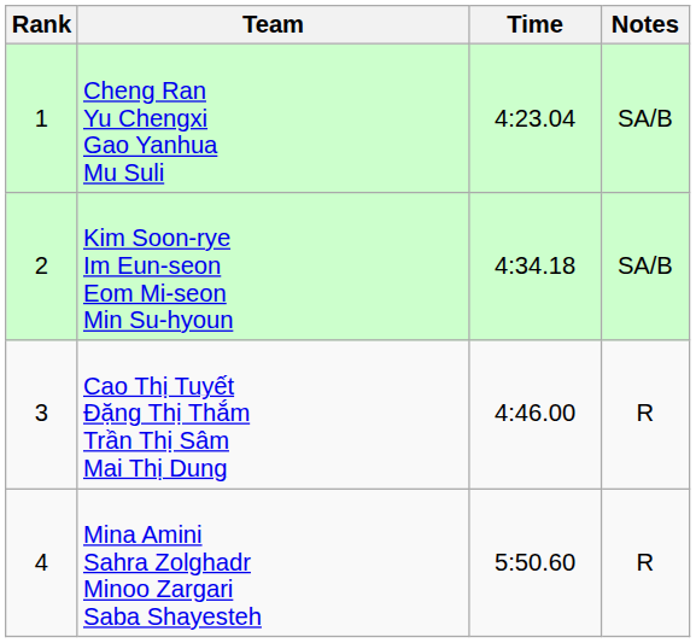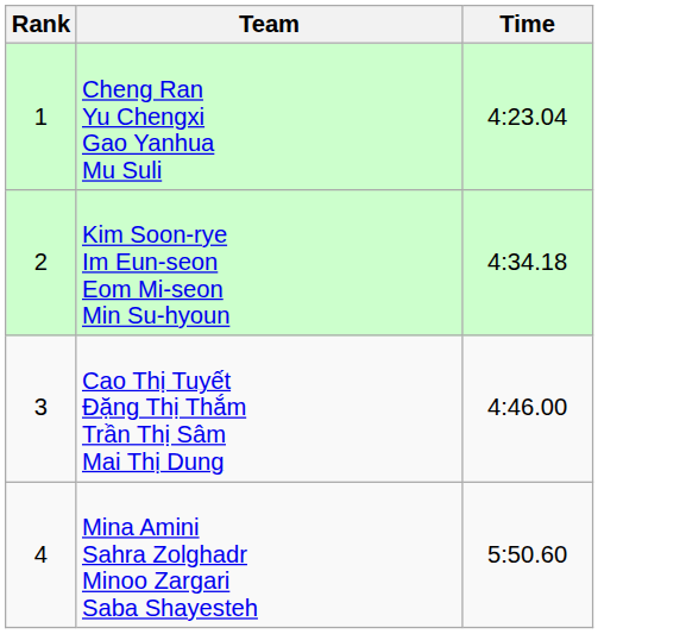- column: Notes | SA/B | SA/B | R | R
